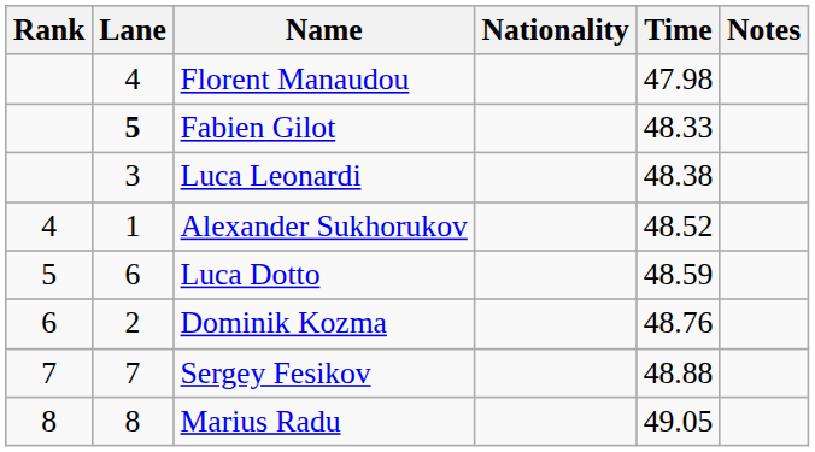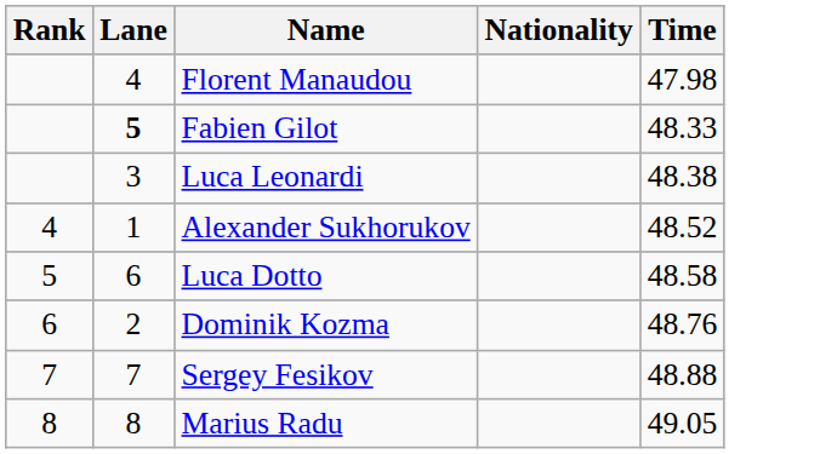- column: Notes
Luca Dotto | Time: 48.59 -> 48.58
